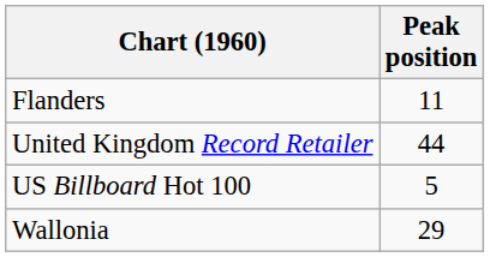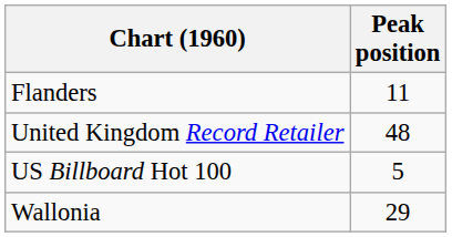United Kingdom Record Retailer | Peak position: 44 -> 48
